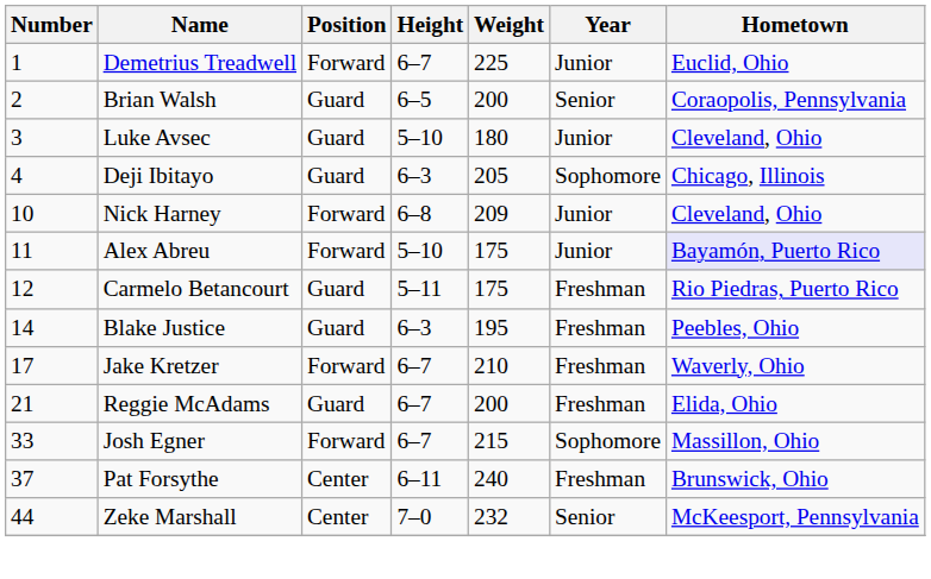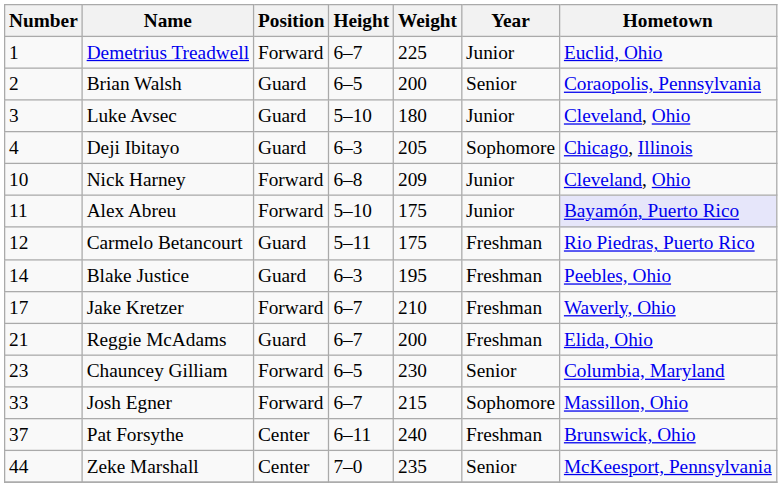+ row: 23 | Chauncey Gilliam | Forward | 6–5 | 230 | Senior | Columbia, Maryland
Zeke Marshall | Weight: 232 -> 235
